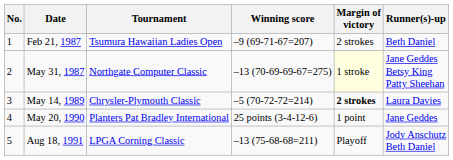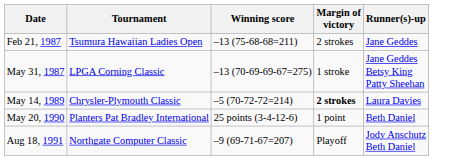- column: No. | 1 | 2 | 3 | 4 | 5
Feb 21, 1987 | Winning score: –9 (69-71-67=207) -> –13 (75-68-68=211)
Feb 21, 1987 | Runner(s)-up: Beth Daniel -> Jane Geddes
May 31, 1987 | Tournament: Northgate Computer Classic -> LPGA Corning Classic
May 31, 1987 | Margin of victory: lightyellow background -> no background
May 20, 1990 | Runner(s)-up: Jane Geddes -> Beth Daniel
Aug 18, 1991 | Tournament: LPGA Corning Classic -> Northgate Computer Classic
Aug 18, 1991 | Winning score: –13 (75-68-68=211) -> –9 (69-71-67=207)
